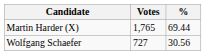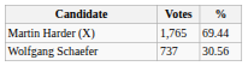Wolfgang Schaefer | Votes: 727 -> 737
